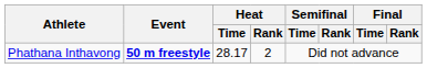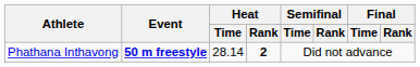Phathana Inthavong | Heat / Time: 28.17 -> 28.14
Phathana Inthavong | Heat / Rank: normal -> bold
